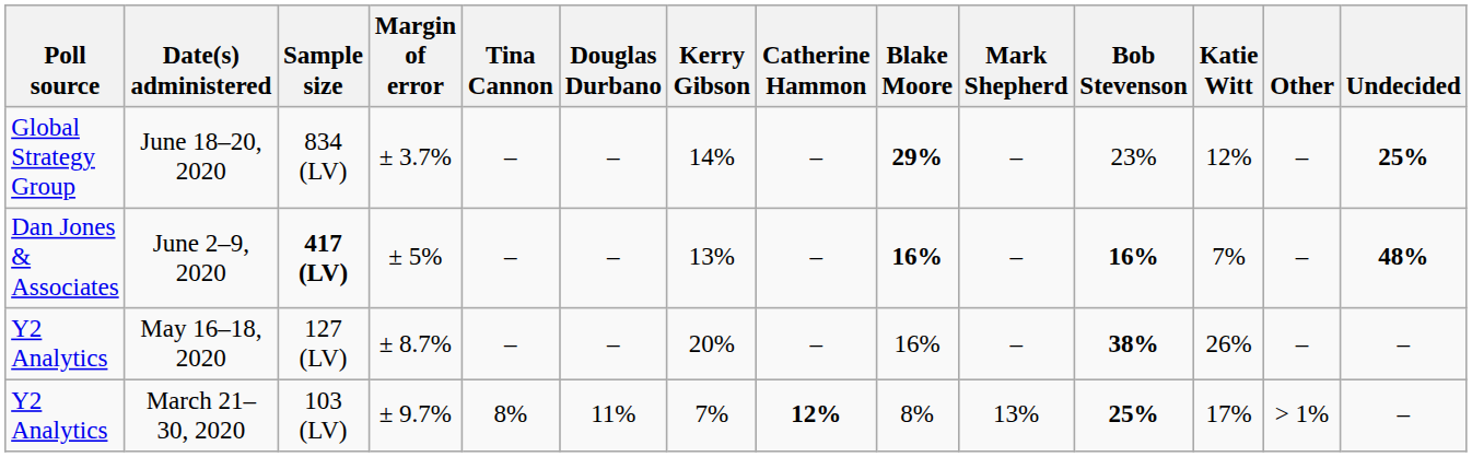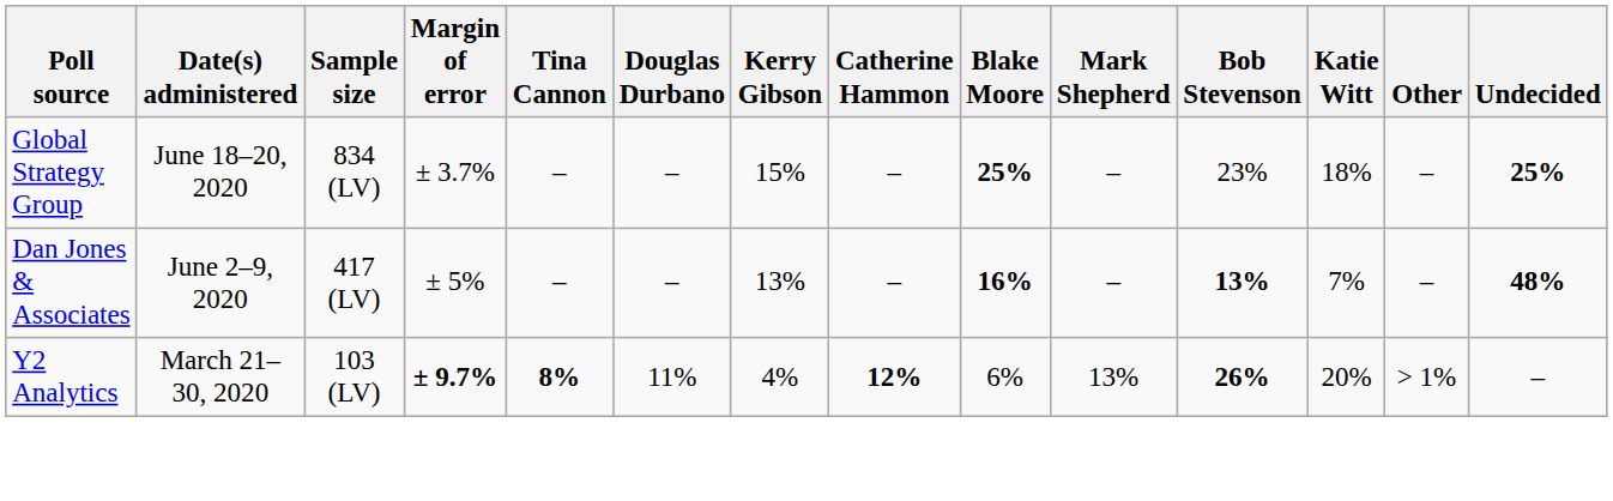June 18–20, 2020 | Kerry Gibson: 14% -> 15%
June 18–20, 2020 | Blake Moore: 29% -> 25%
June 18–20, 2020 | Katie Witt: 12% -> 18%
June 2–9, 2020 | Sample size: bold -> normal
June 2–9, 2020 | Bob Stevenson: 16% -> 13%
- row: Y2 Analytics | May 16–18, 2020 | 127 (LV) | ± 8.7% | – | – | 20% | – | 16% | – | 38% | 26% | – | –
March 21–30, 2020 | Margin of error: normal -> bold
March 21–30, 2020 | Tina Cannon: normal -> bold
March 21–30, 2020 | Kerry Gibson: 7% -> 4%
March 21–30, 2020 | Blake Moore: 8% -> 6%
March 21–30, 2020 | Bob Stevenson: 25% -> 26%
March 21–30, 2020 | Katie Witt: 17% -> 20%
